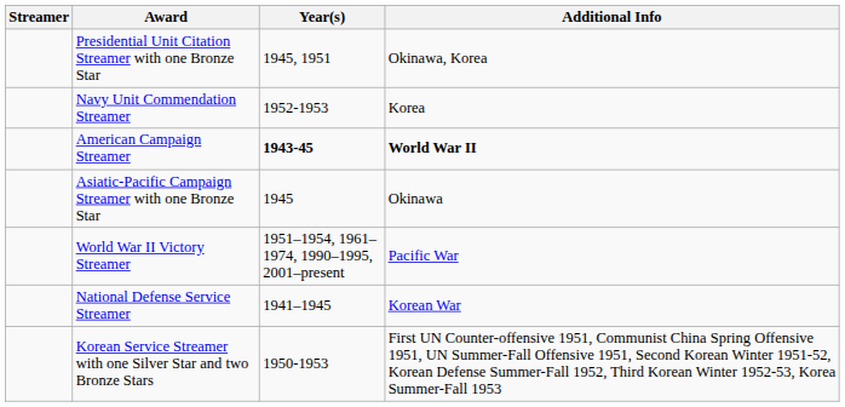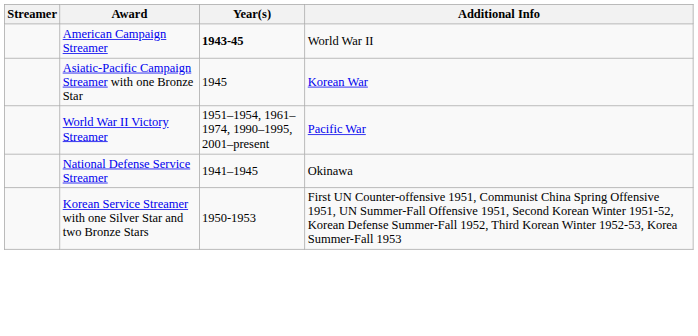- row: Presidential Unit Citation Streamer with one Bronze Star | 1945, 1951 | Okinawa, Korea
- row: Navy Unit Commendation Streamer | 1952-1953 | Korea
American Campaign Streamer | Additional Info: bold -> normal
Asiatic-Pacific Campaign Streamer with one Bronze Star | Additional Info: Okinawa -> Korean War
National Defense Service Streamer | Additional Info: Korean War -> Okinawa
